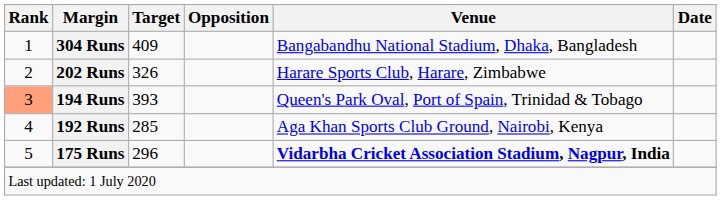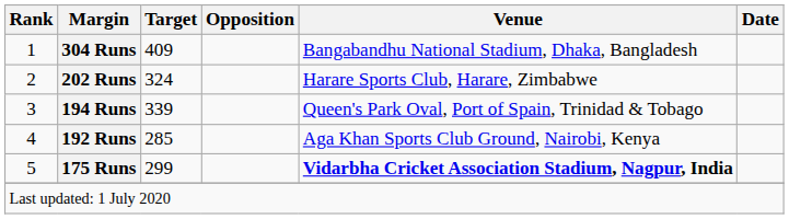202 Runs | Target: 326 -> 324
194 Runs | Rank: lightsalmon background -> no background
194 Runs | Target: 393 -> 339
175 Runs | Target: 296 -> 299
